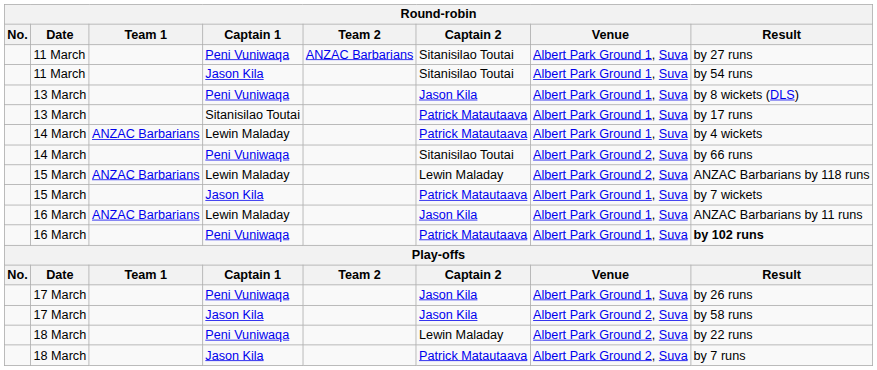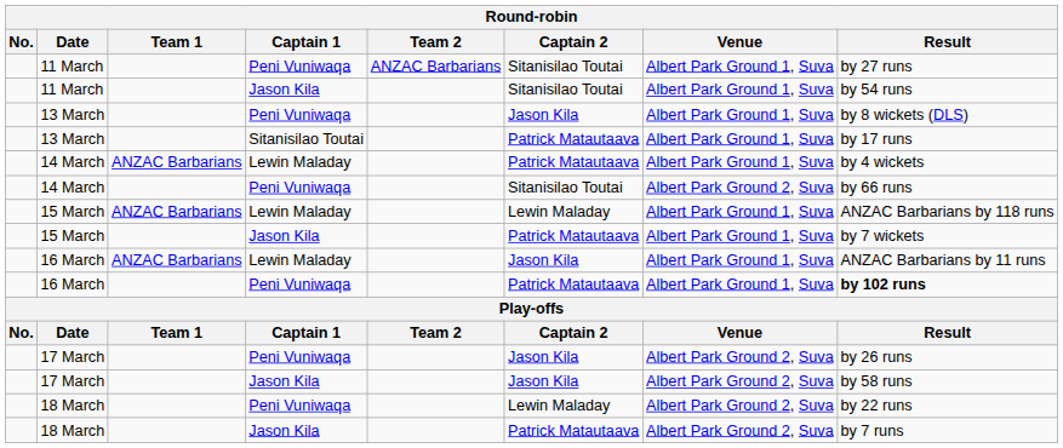15 March / Lewin Maladay | Venue: Albert Park Ground 2, Suva -> Albert Park Ground 1, Suva
17 March / Peni Vuniwaqa | Venue: Albert Park Ground 1, Suva -> Albert Park Ground 2, Suva
